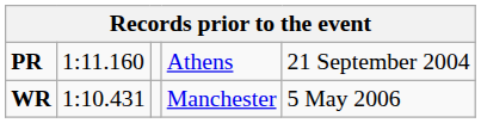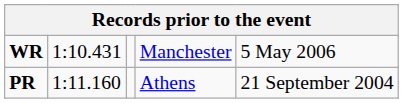rows swapped: PR <-> WR
